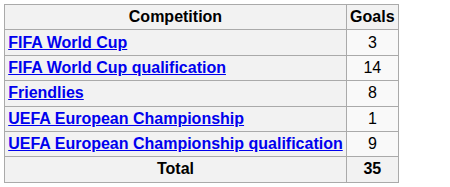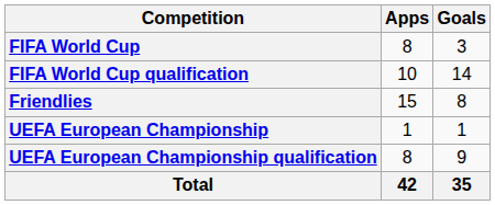+ column: Apps | 8 | 10 | 15 | 1 | 8 | 42
